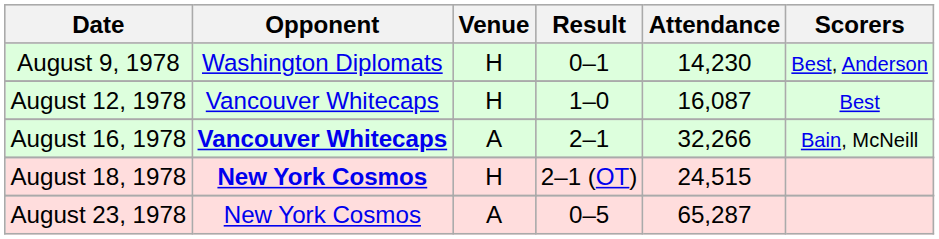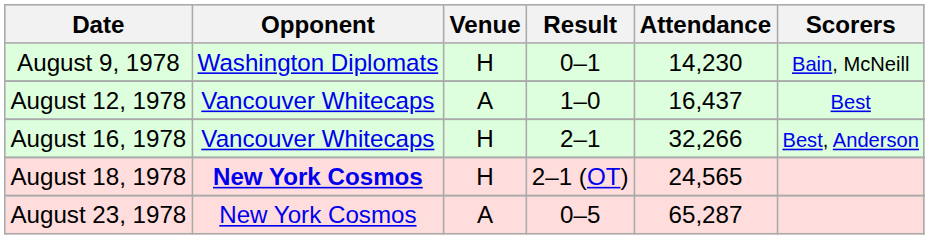August 9, 1978 | Scorers: Best, Anderson -> Bain, McNeill
August 12, 1978 | Venue: H -> A
August 12, 1978 | Attendance: 16,087 -> 16,437
August 16, 1978 | Opponent: bold -> normal
August 16, 1978 | Venue: A -> H
August 16, 1978 | Scorers: Bain, McNeill -> Best, Anderson
August 18, 1978 | Attendance: 24,515 -> 24,565
